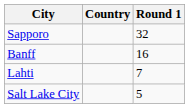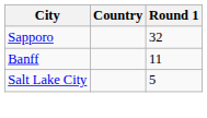Banff | Round 1: 16 -> 11
- row: Lahti | 7
